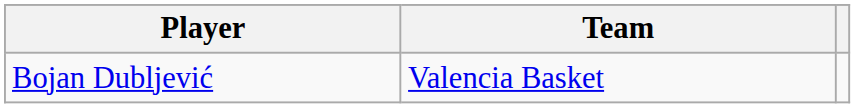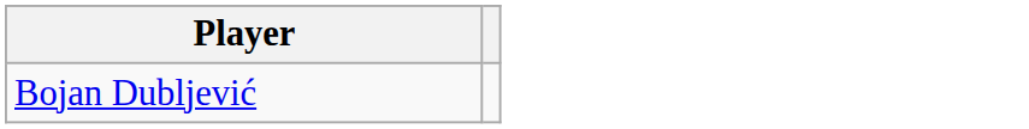- column: Team | Valencia Basket
